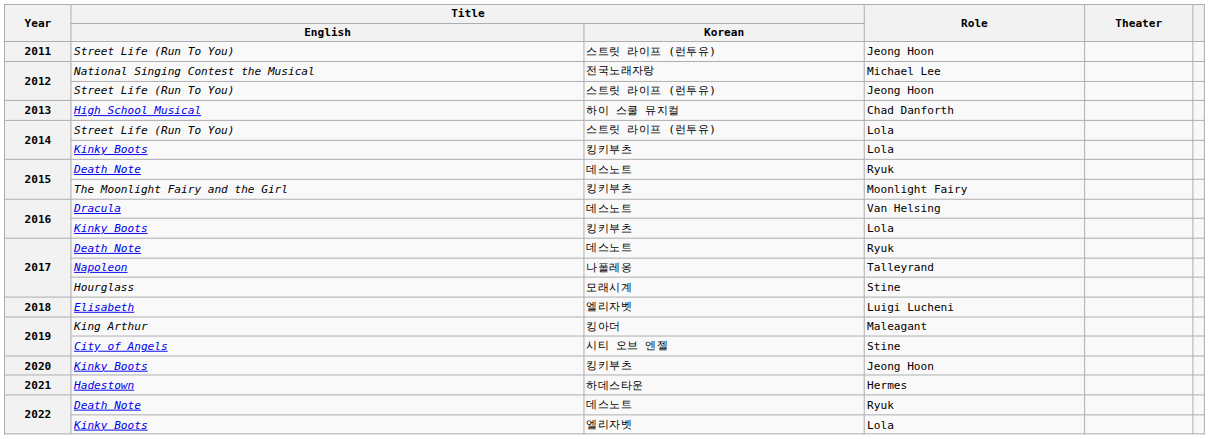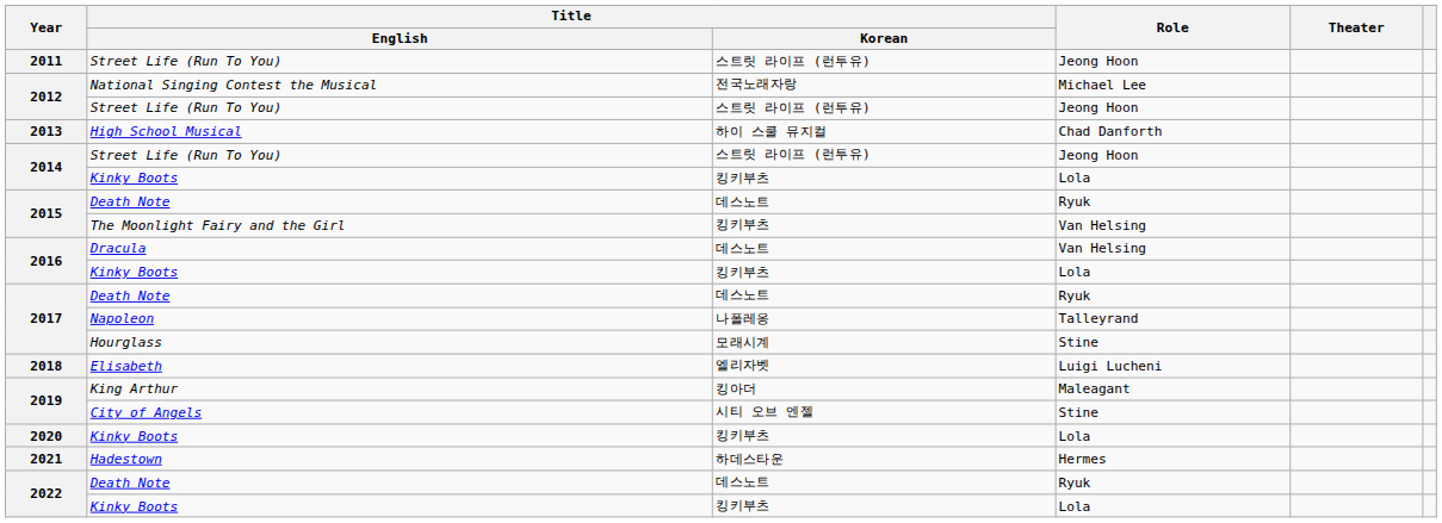2014 / Street Life (Run To You) | Role: Lola -> Jeong Hoon
The Moonlight Fairy and the Girl | Role: Moonlight Fairy -> Van Helsing
2020 / Kinky Boots | Role: Jeong Hoon -> Lola
2022 / Kinky Boots | Title / Korean: 엘리자벳 -> 킹키부츠
